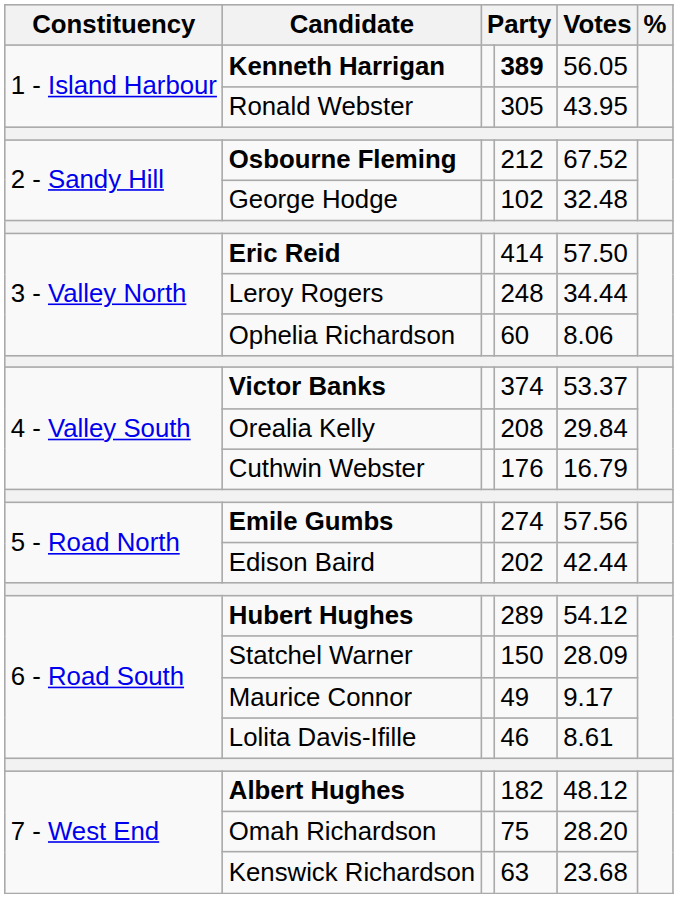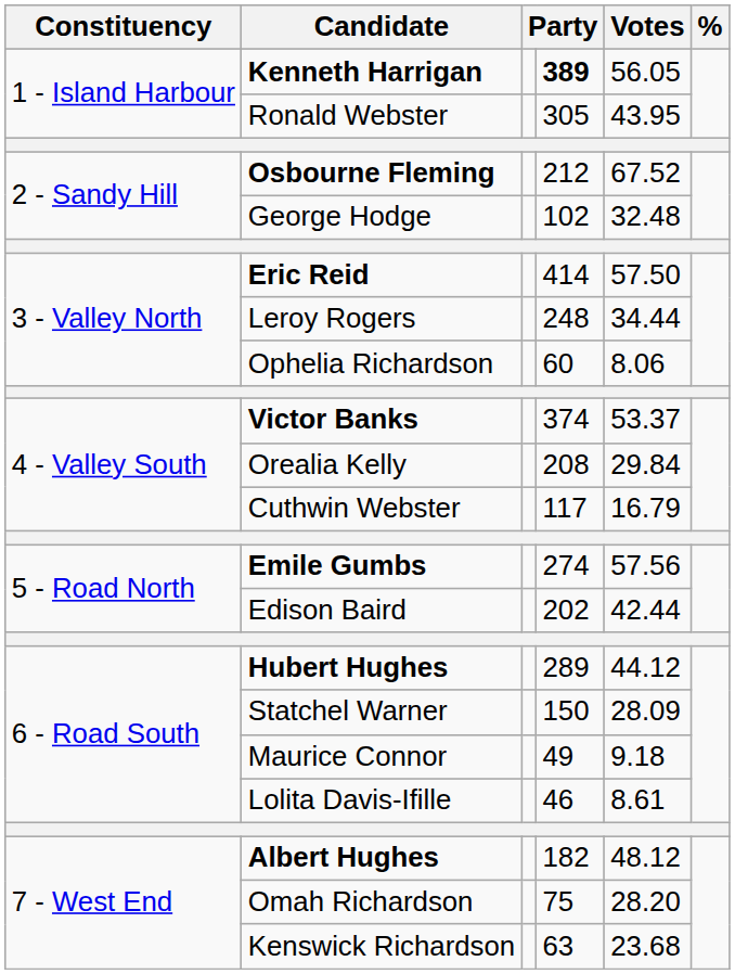Cuthwin Webster | column 4: 176 -> 117
Hubert Hughes | Votes: 54.12 -> 44.12
Maurice Connor | Votes: 9.17 -> 9.18
